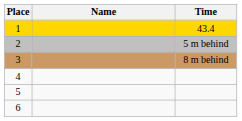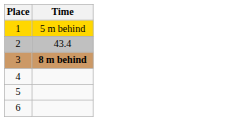- column: Name
1 | Time: 43.4 -> 5 m behind
2 | Time: 5 m behind -> 43.4
3 | Time: normal -> bold
